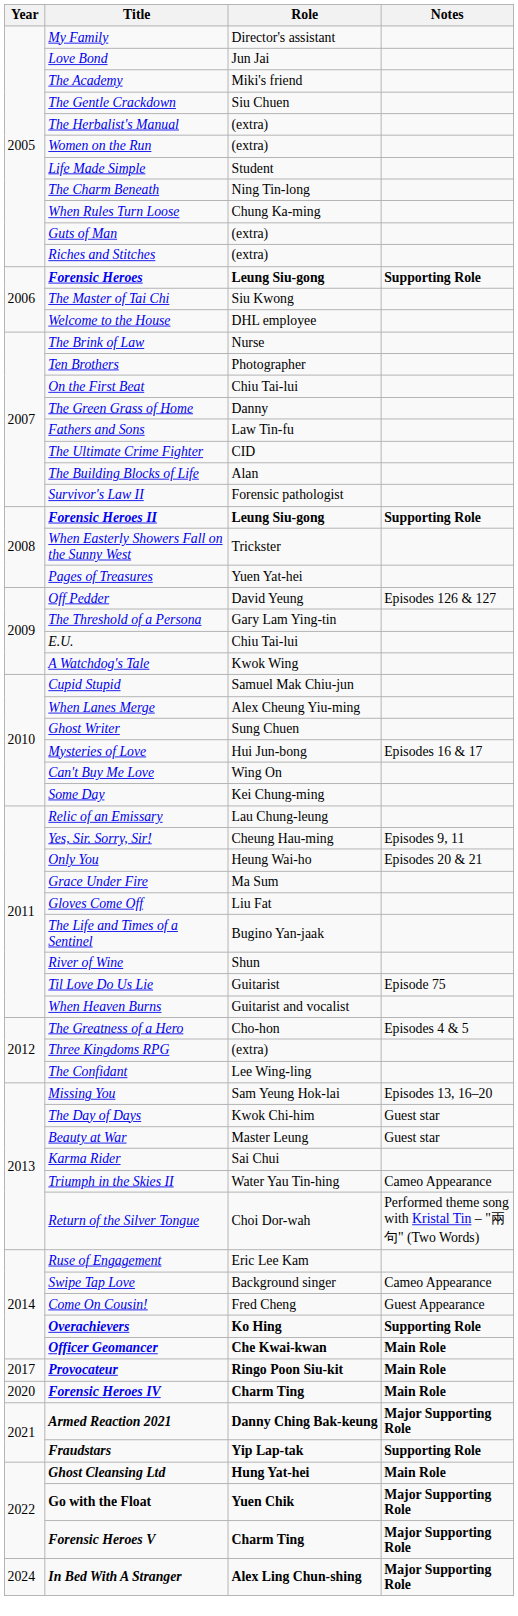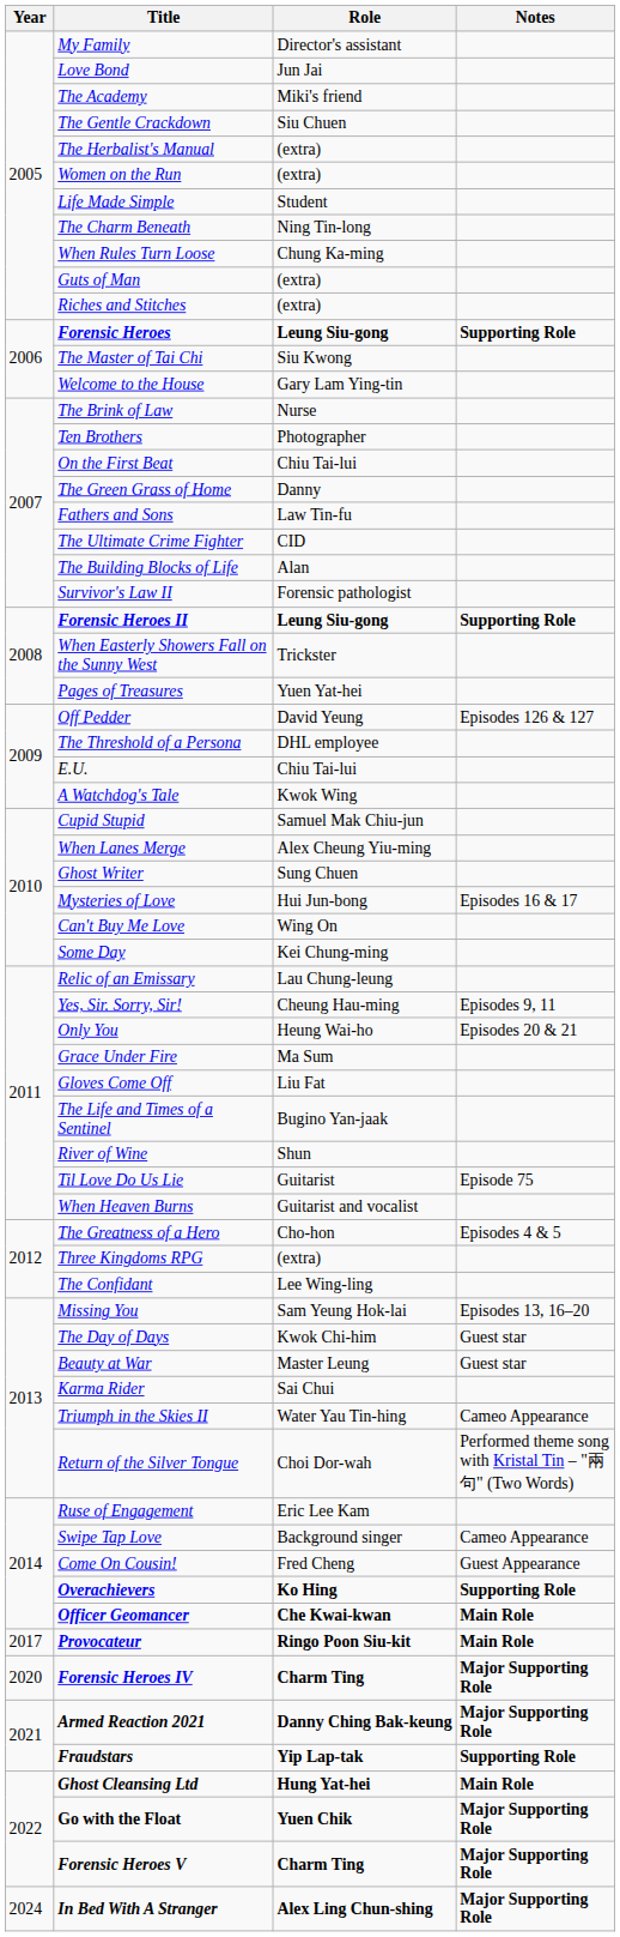Welcome to the House | Role: DHL employee -> Gary Lam Ying-tin
The Threshold of a Persona | Role: Gary Lam Ying-tin -> DHL employee
Forensic Heroes IV | Notes: Main Role -> Major Supporting Role
